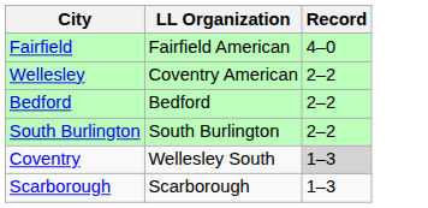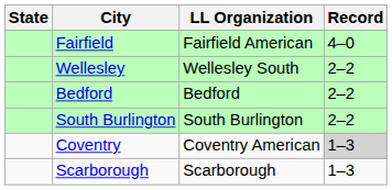+ column: State
Wellesley | LL Organization: Coventry American -> Wellesley South
Coventry | LL Organization: Wellesley South -> Coventry American
